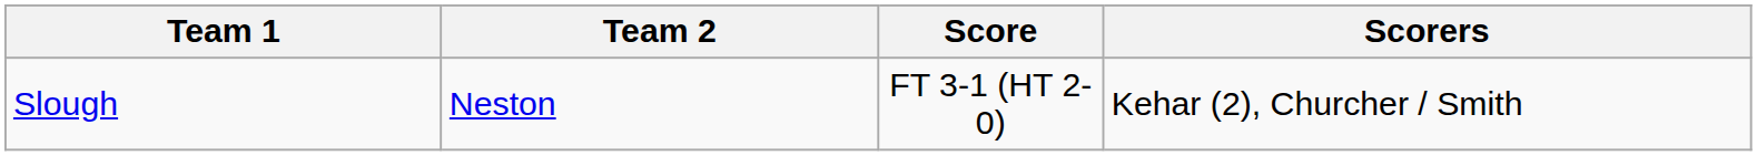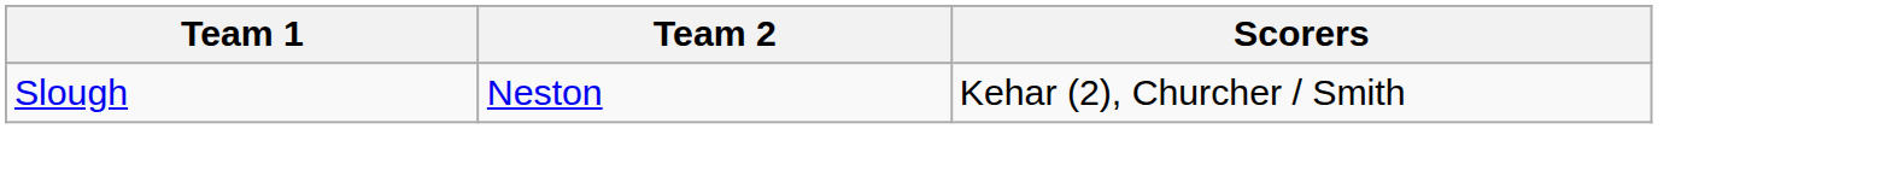- column: Score | FT 3-1 (HT 2-0)
